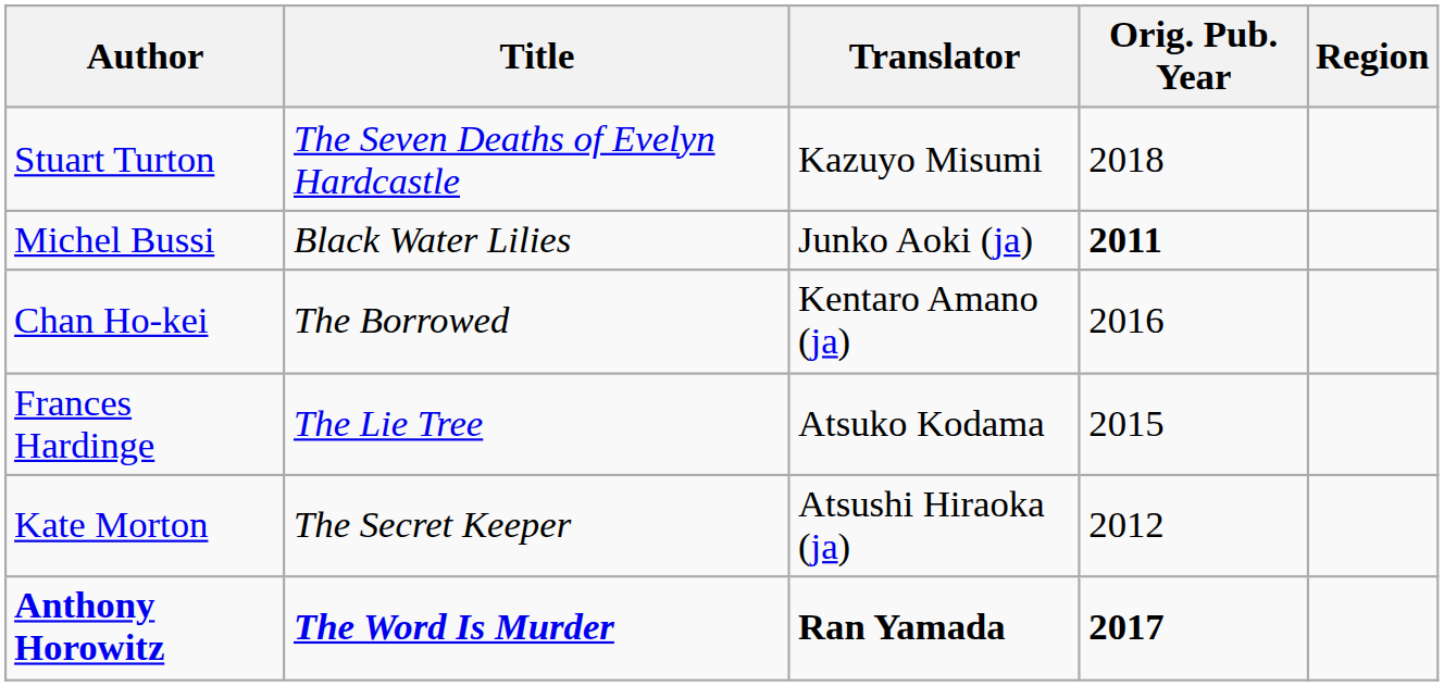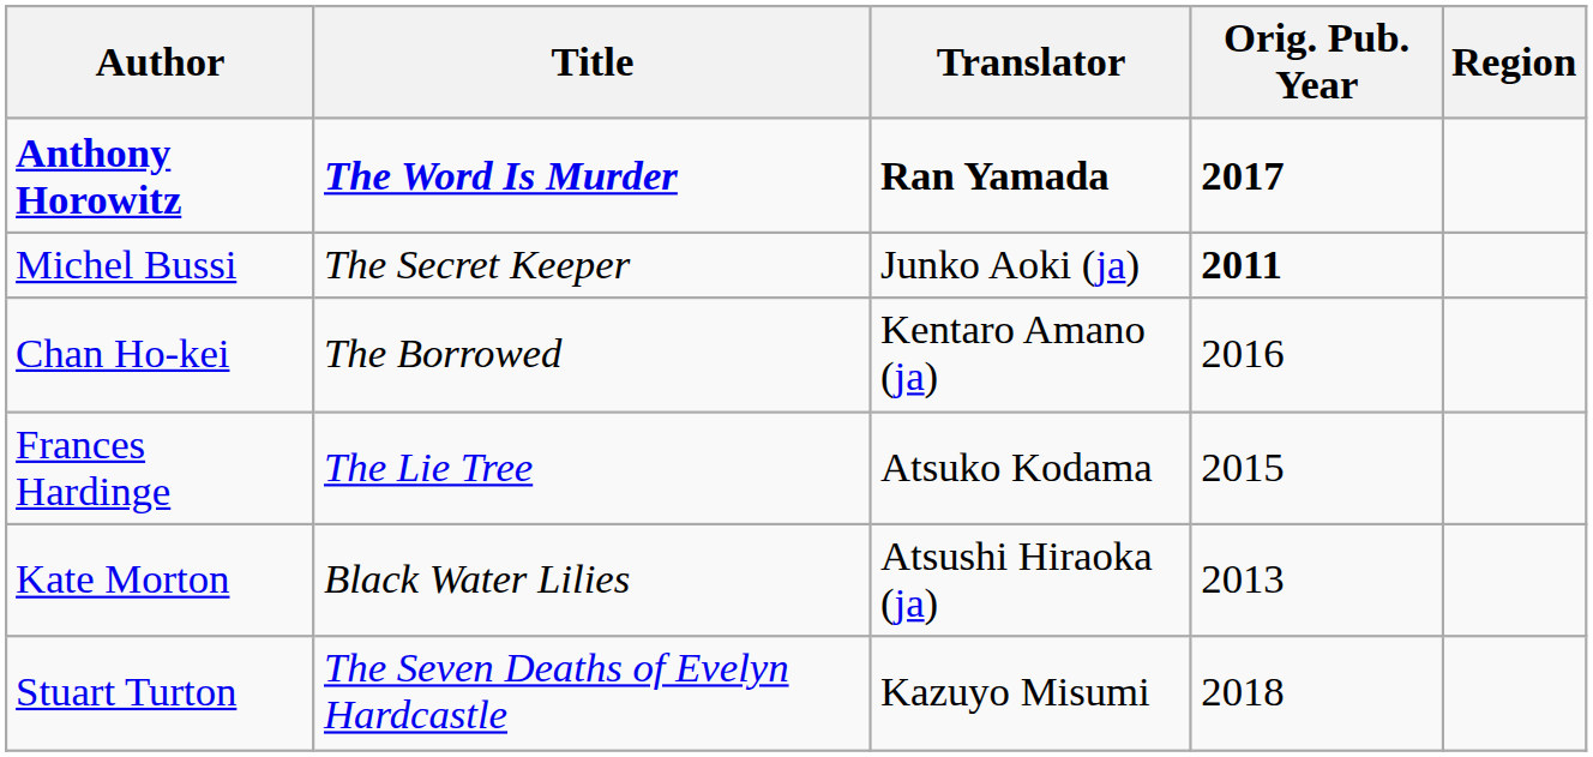rows swapped: Anthony Horowitz <-> Stuart Turton
Michel Bussi | Title: Black Water Lilies -> The Secret Keeper
Kate Morton | Title: The Secret Keeper -> Black Water Lilies
Kate Morton | Orig. Pub. Year: 2012 -> 2013
